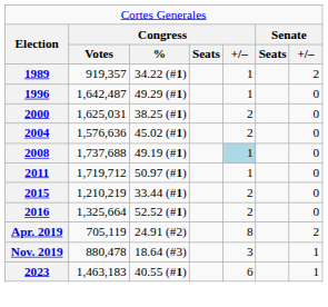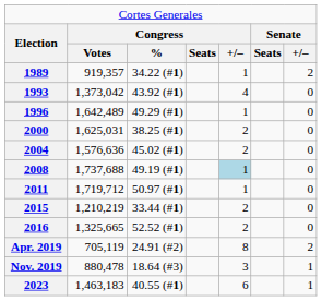+ row: 1993 | 1,373,042 | 43.92 (#1) | 4 | 0
1996 | column 2: 1,642,487 -> 1,642,489
2016 | column 2: 1,325,664 -> 1,325,665
